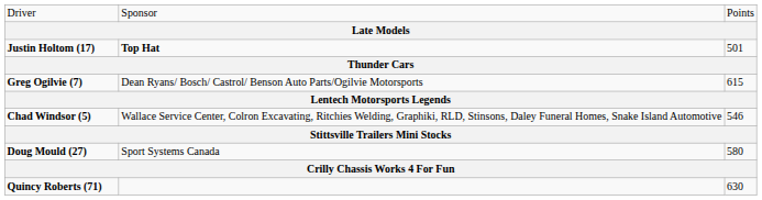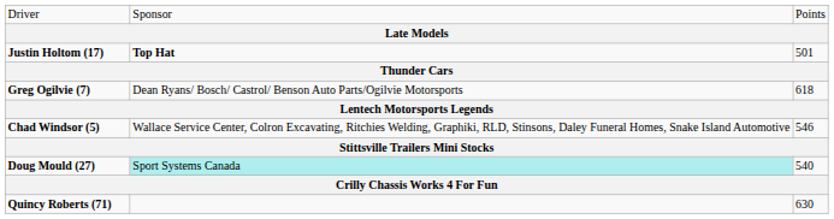Greg Ogilvie (7) | column 3: 615 -> 618
Doug Mould (27) | column 2: no background -> paleturquoise background
Doug Mould (27) | column 3: 580 -> 540
